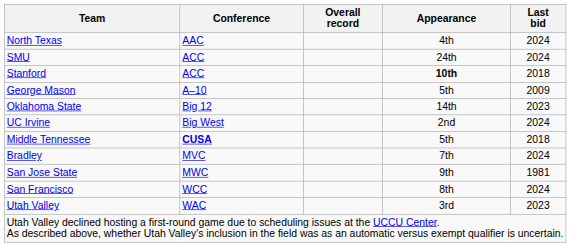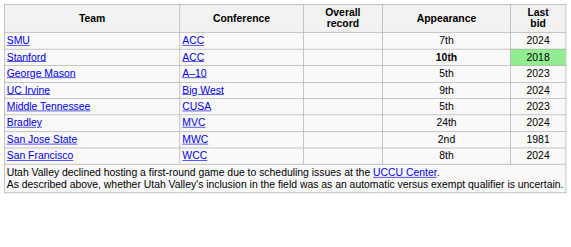- row: North Texas | AAC | 4th | 2024
SMU | Appearance: 24th -> 7th
Stanford | Last bid: no background -> lightgreen background
George Mason | Last bid: 2009 -> 2023
- row: Oklahoma State | Big 12 | 14th | 2023
UC Irvine | Appearance: 2nd -> 9th
Middle Tennessee | Conference: bold -> normal
Middle Tennessee | Last bid: 2018 -> 2023
Bradley | Appearance: 7th -> 24th
San Jose State | Appearance: 9th -> 2nd
- row: Utah Valley | WAC | 3rd | 2023
